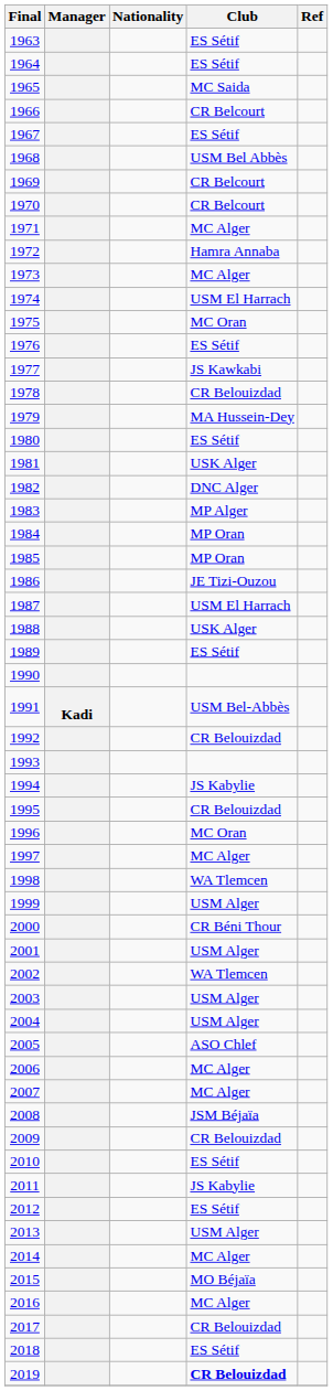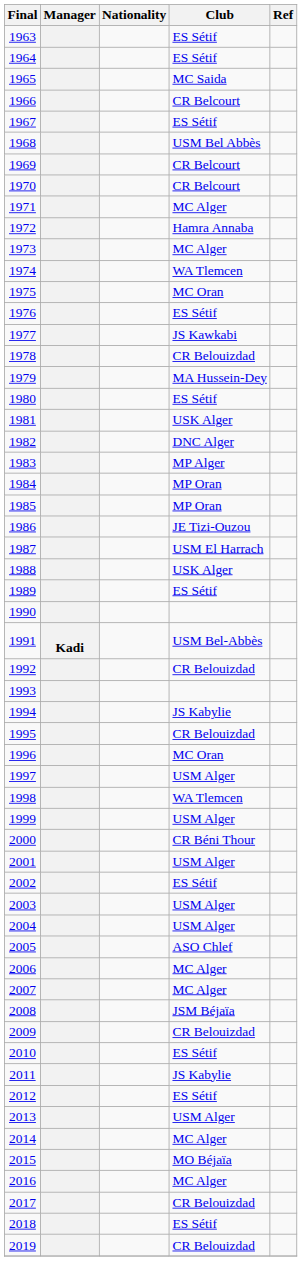1974 | Club: USM El Harrach -> WA Tlemcen
1997 | Club: MC Alger -> USM Alger
2002 | Club: WA Tlemcen -> ES Sétif
2019 | Club: bold -> normal
